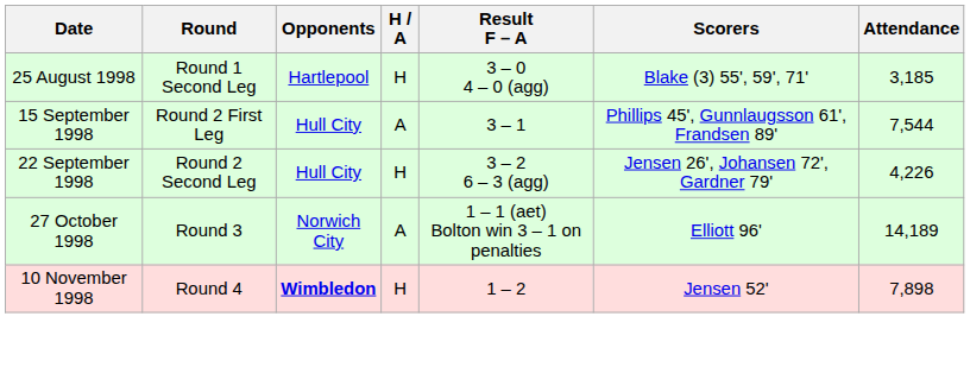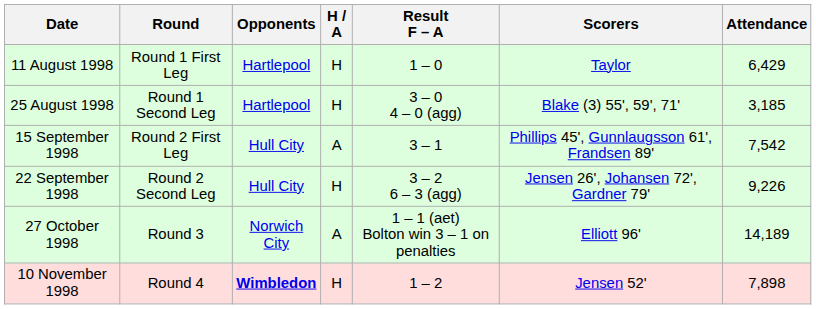+ row: 11 August 1998 | Round 1 First Leg | Hartlepool | H | 1 – 0 | Taylor | 6,429
15 September 1998 | Attendance: 7,544 -> 7,542
22 September 1998 | Attendance: 4,226 -> 9,226
